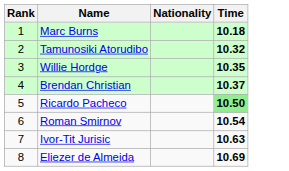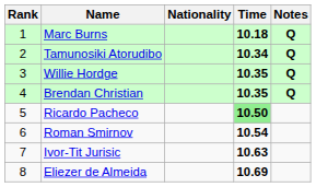+ column: Notes | Q | Q | Q | Q
Tamunosiki Atorudibo | Time: 10.32 -> 10.34
Brendan Christian | Time: 10.37 -> 10.35
